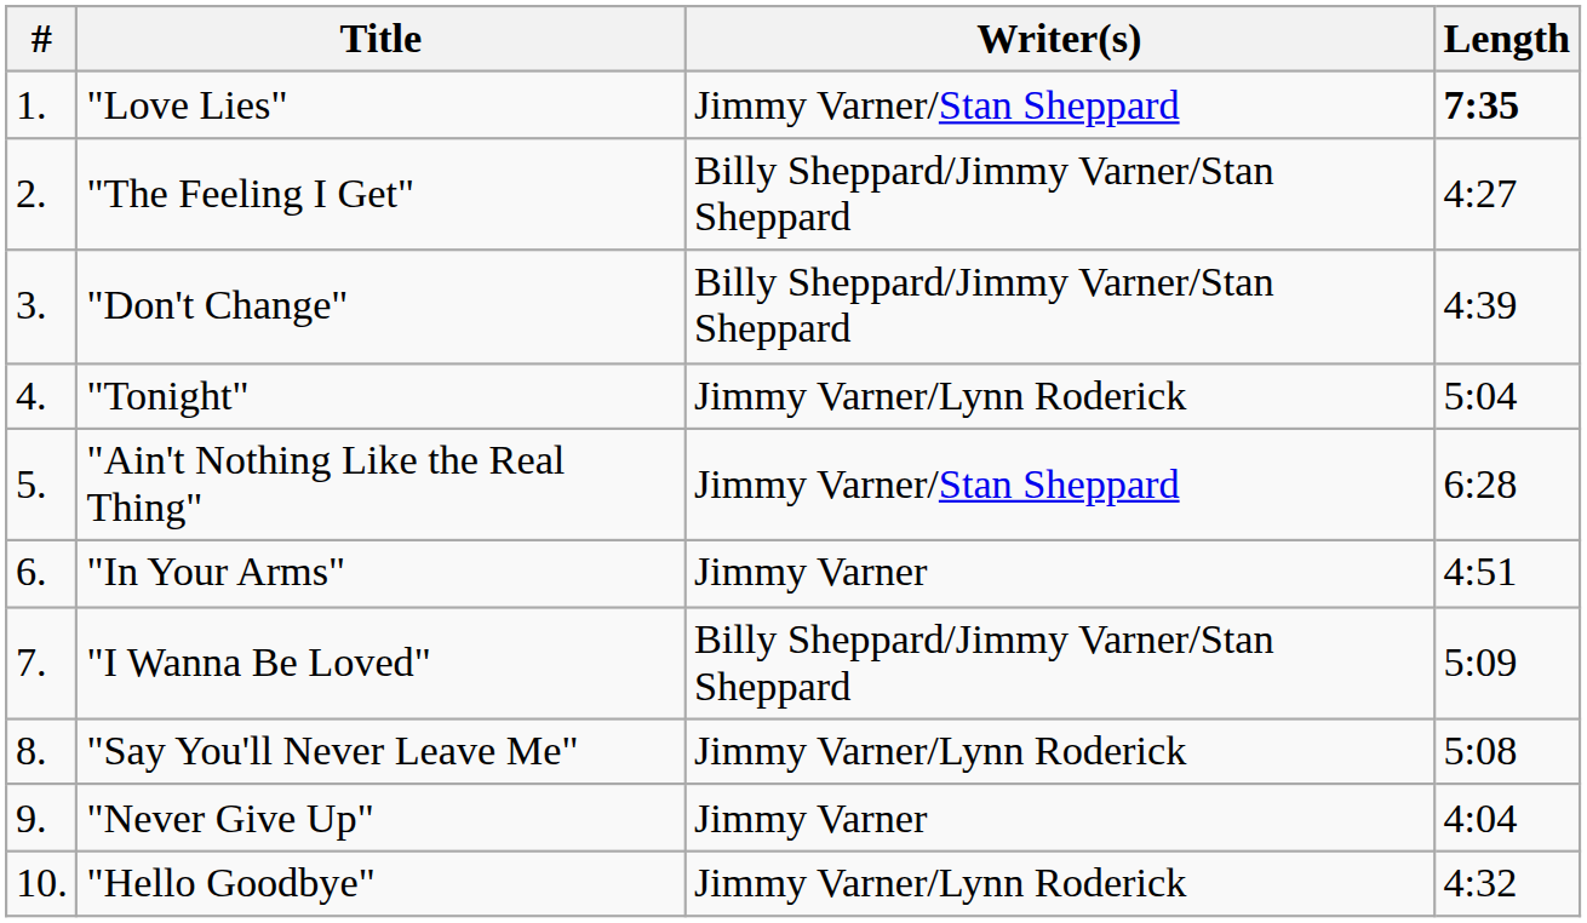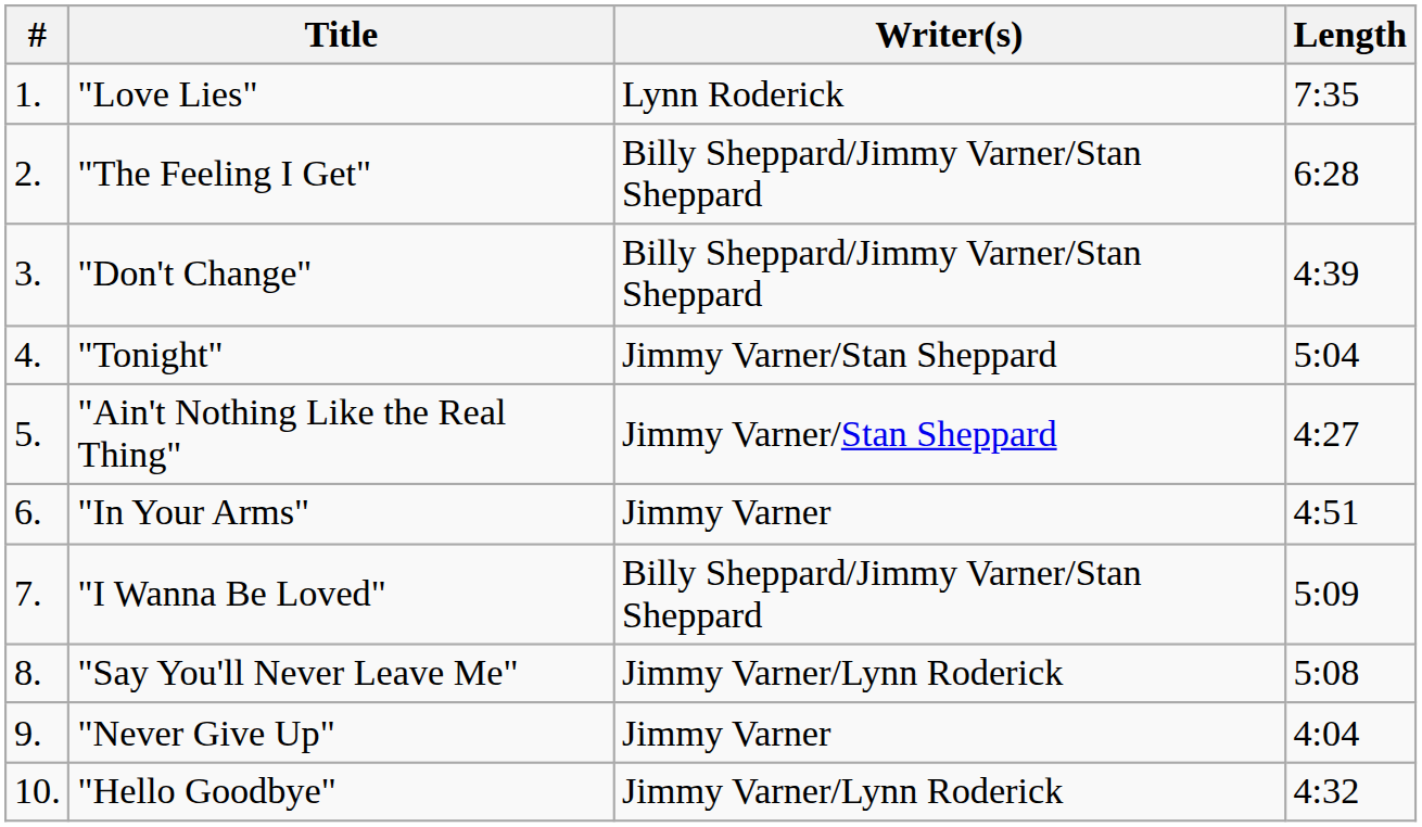"Love Lies" | Writer(s): Jimmy Varner/Stan Sheppard -> Lynn Roderick
"Love Lies" | Length: bold -> normal
"The Feeling I Get" | Length: 4:27 -> 6:28
"Tonight" | Writer(s): Jimmy Varner/Lynn Roderick -> Jimmy Varner/Stan Sheppard
"Ain't Nothing Like the Real Thing" | Length: 6:28 -> 4:27
